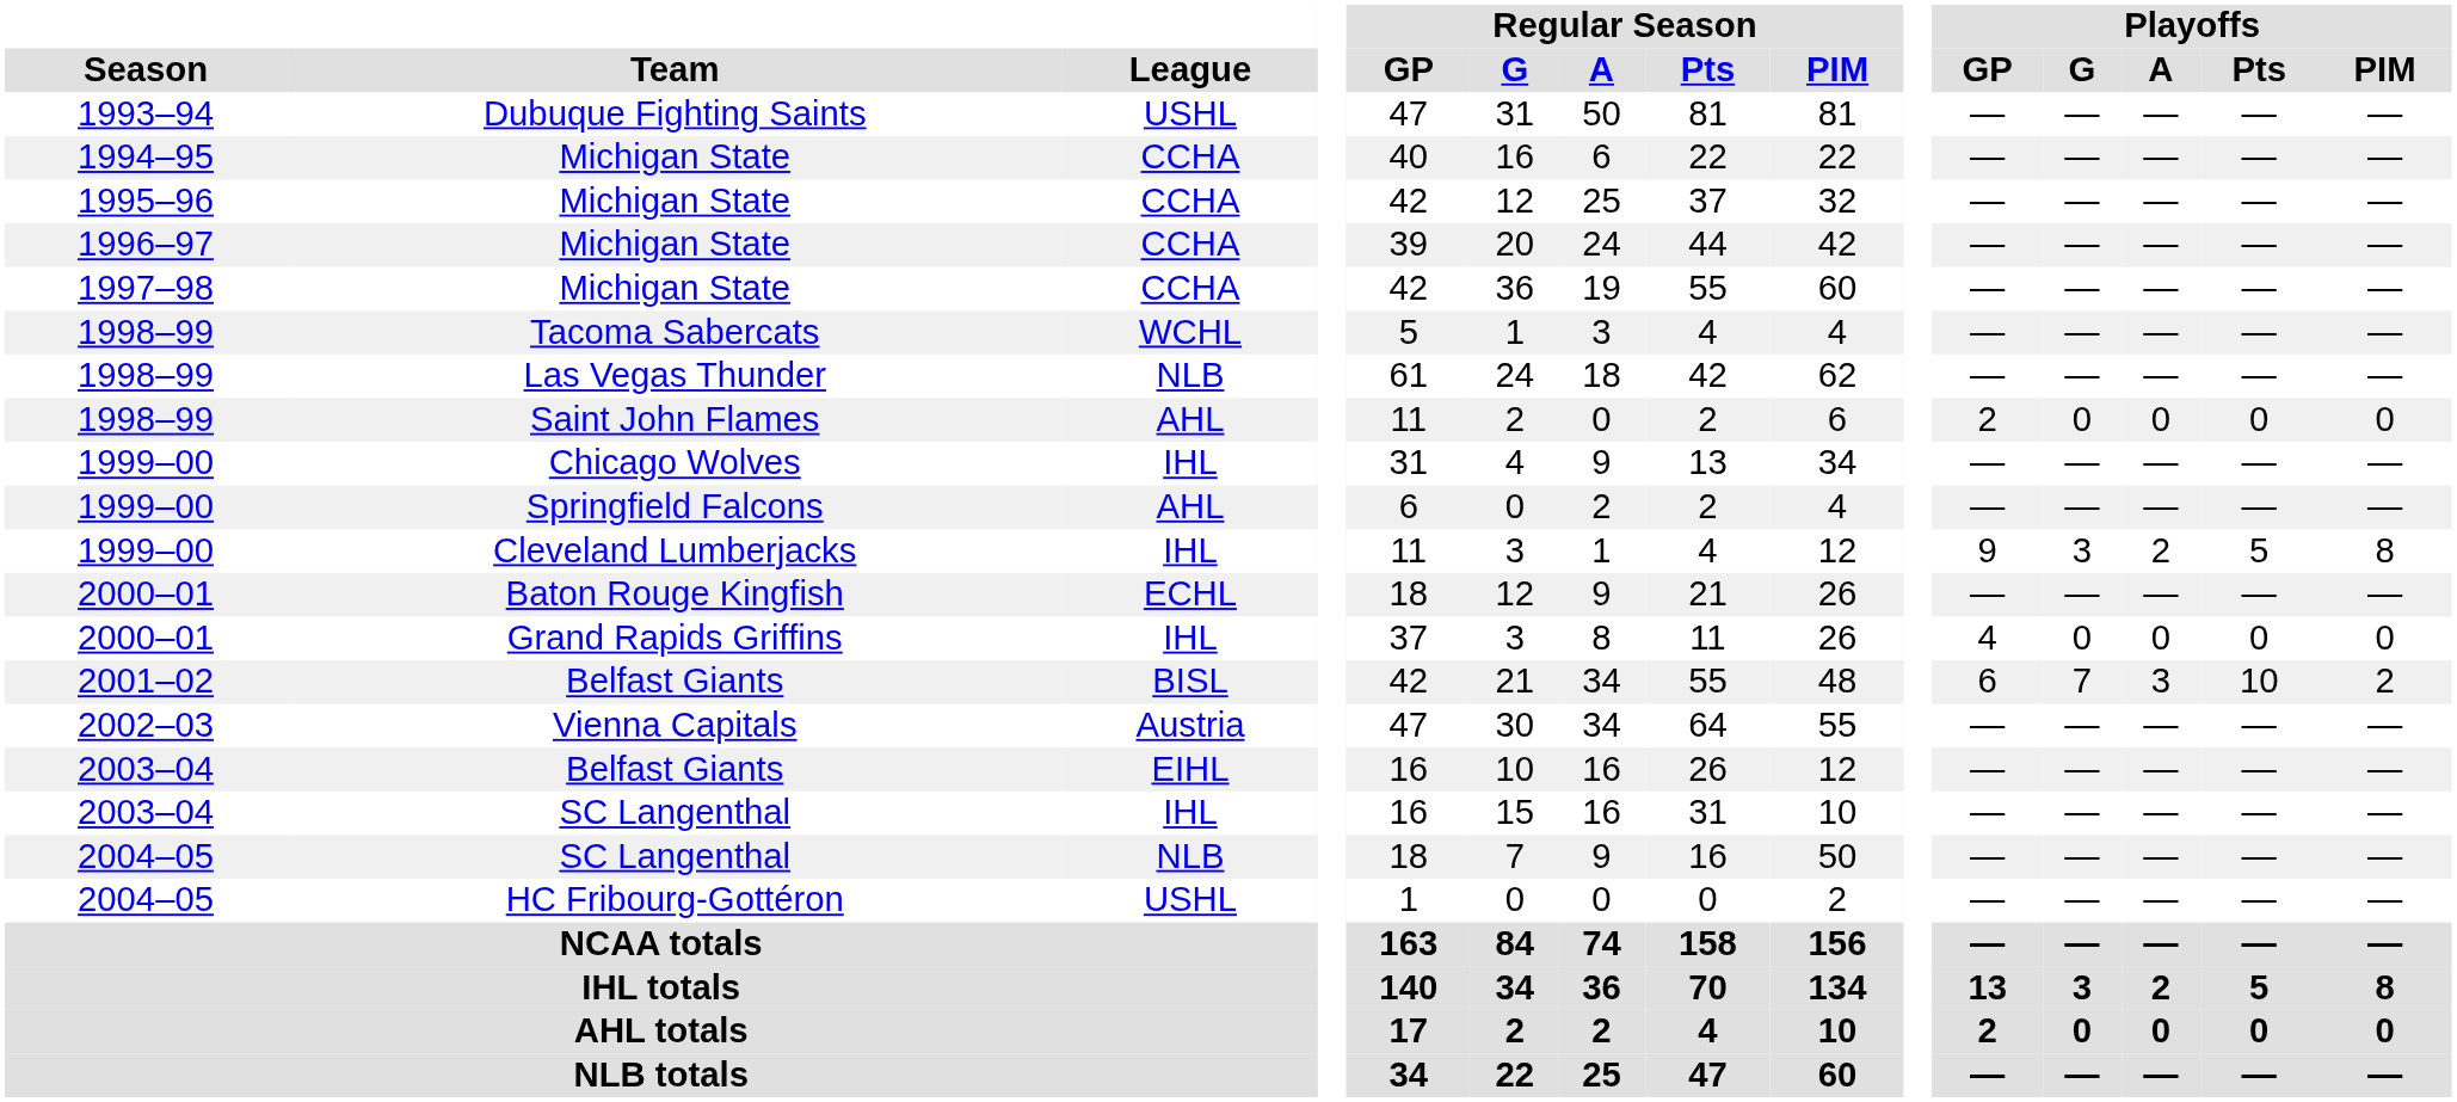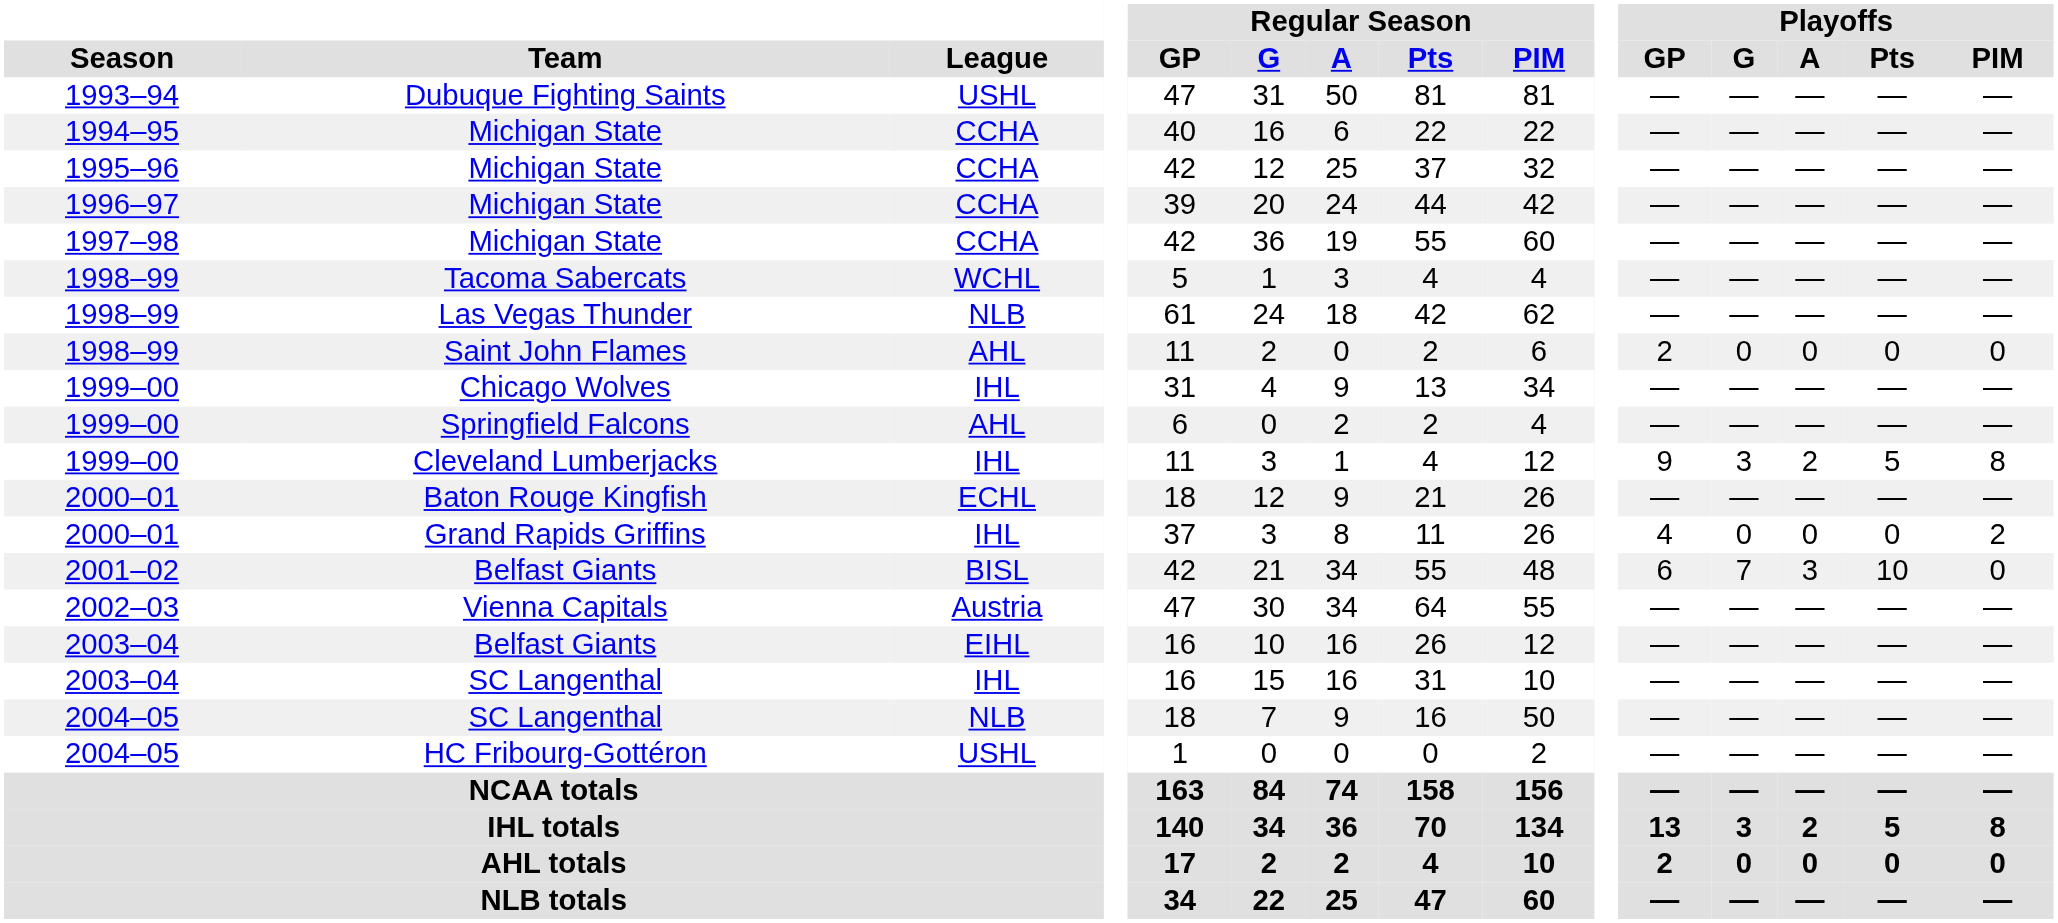Grand Rapids Griffins | Playoffs / PIM: 0 -> 2
2001–02 / Belfast Giants | Playoffs / PIM: 2 -> 0
